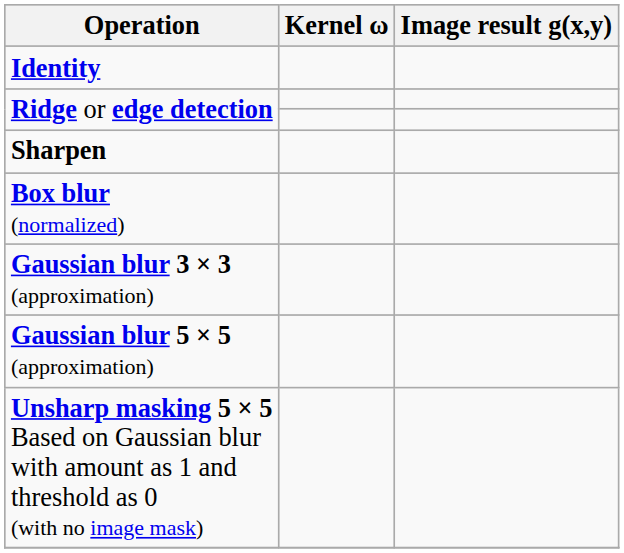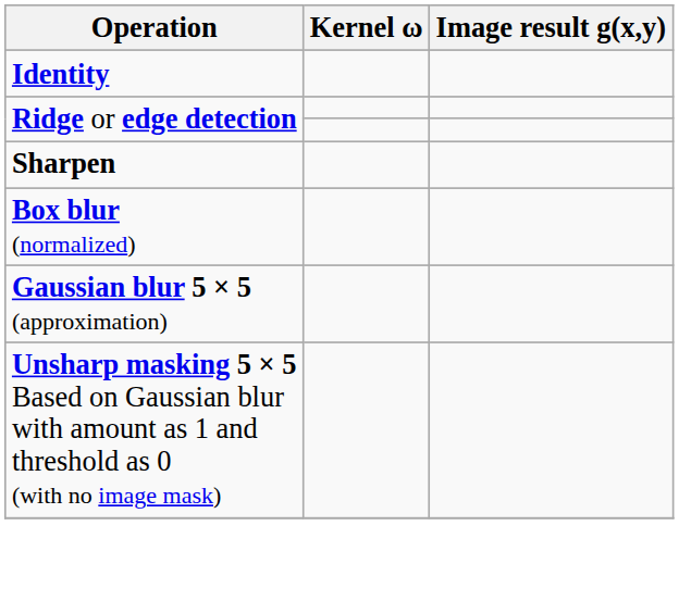- row: Gaussian blur 3 × 3 (approximation)
